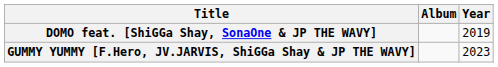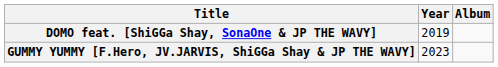columns swapped: Year <-> Album
